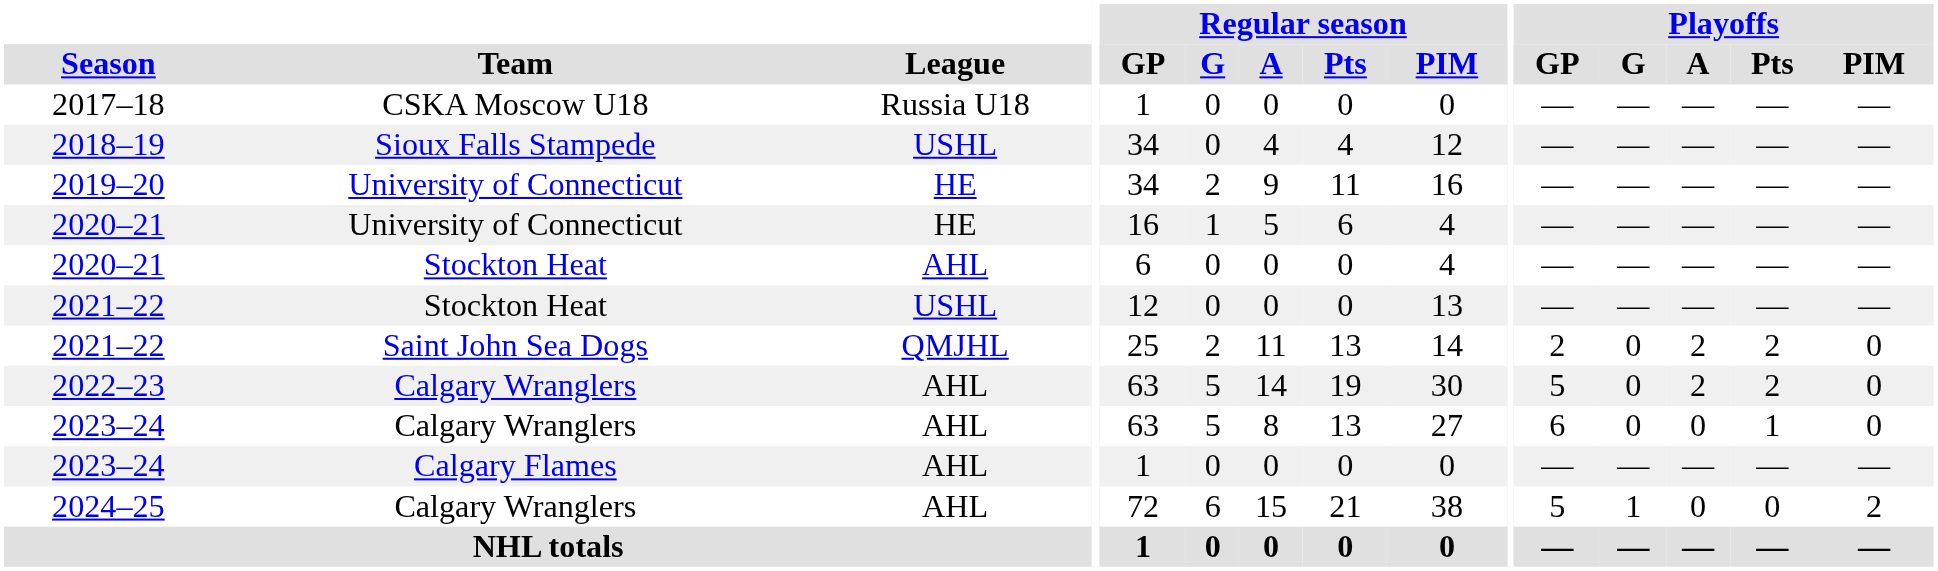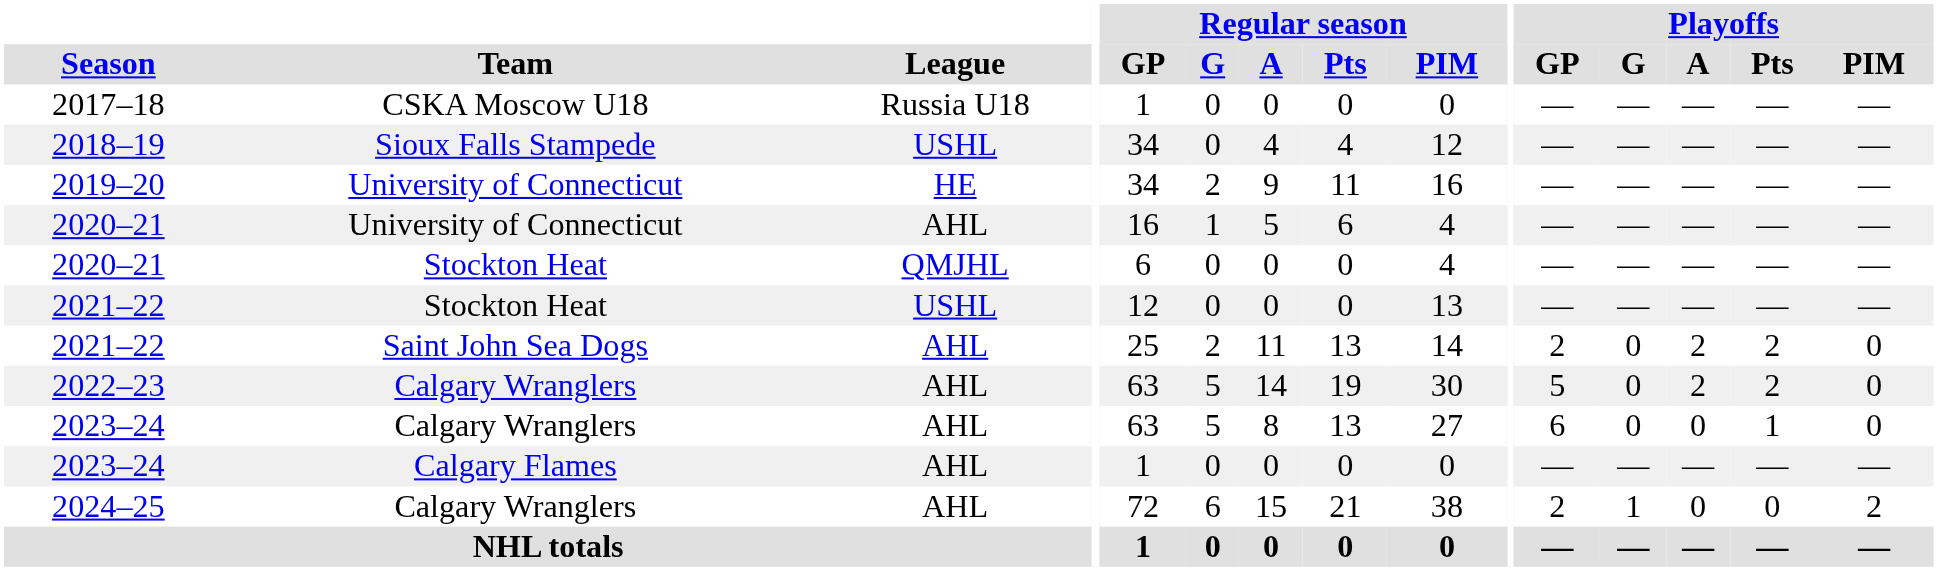2020–21 / University of Connecticut | League: HE -> AHL
2020–21 / Stockton Heat | League: AHL -> QMJHL
2021–22 / Saint John Sea Dogs | League: QMJHL -> AHL
2024–25 | Playoffs / GP: 5 -> 2
